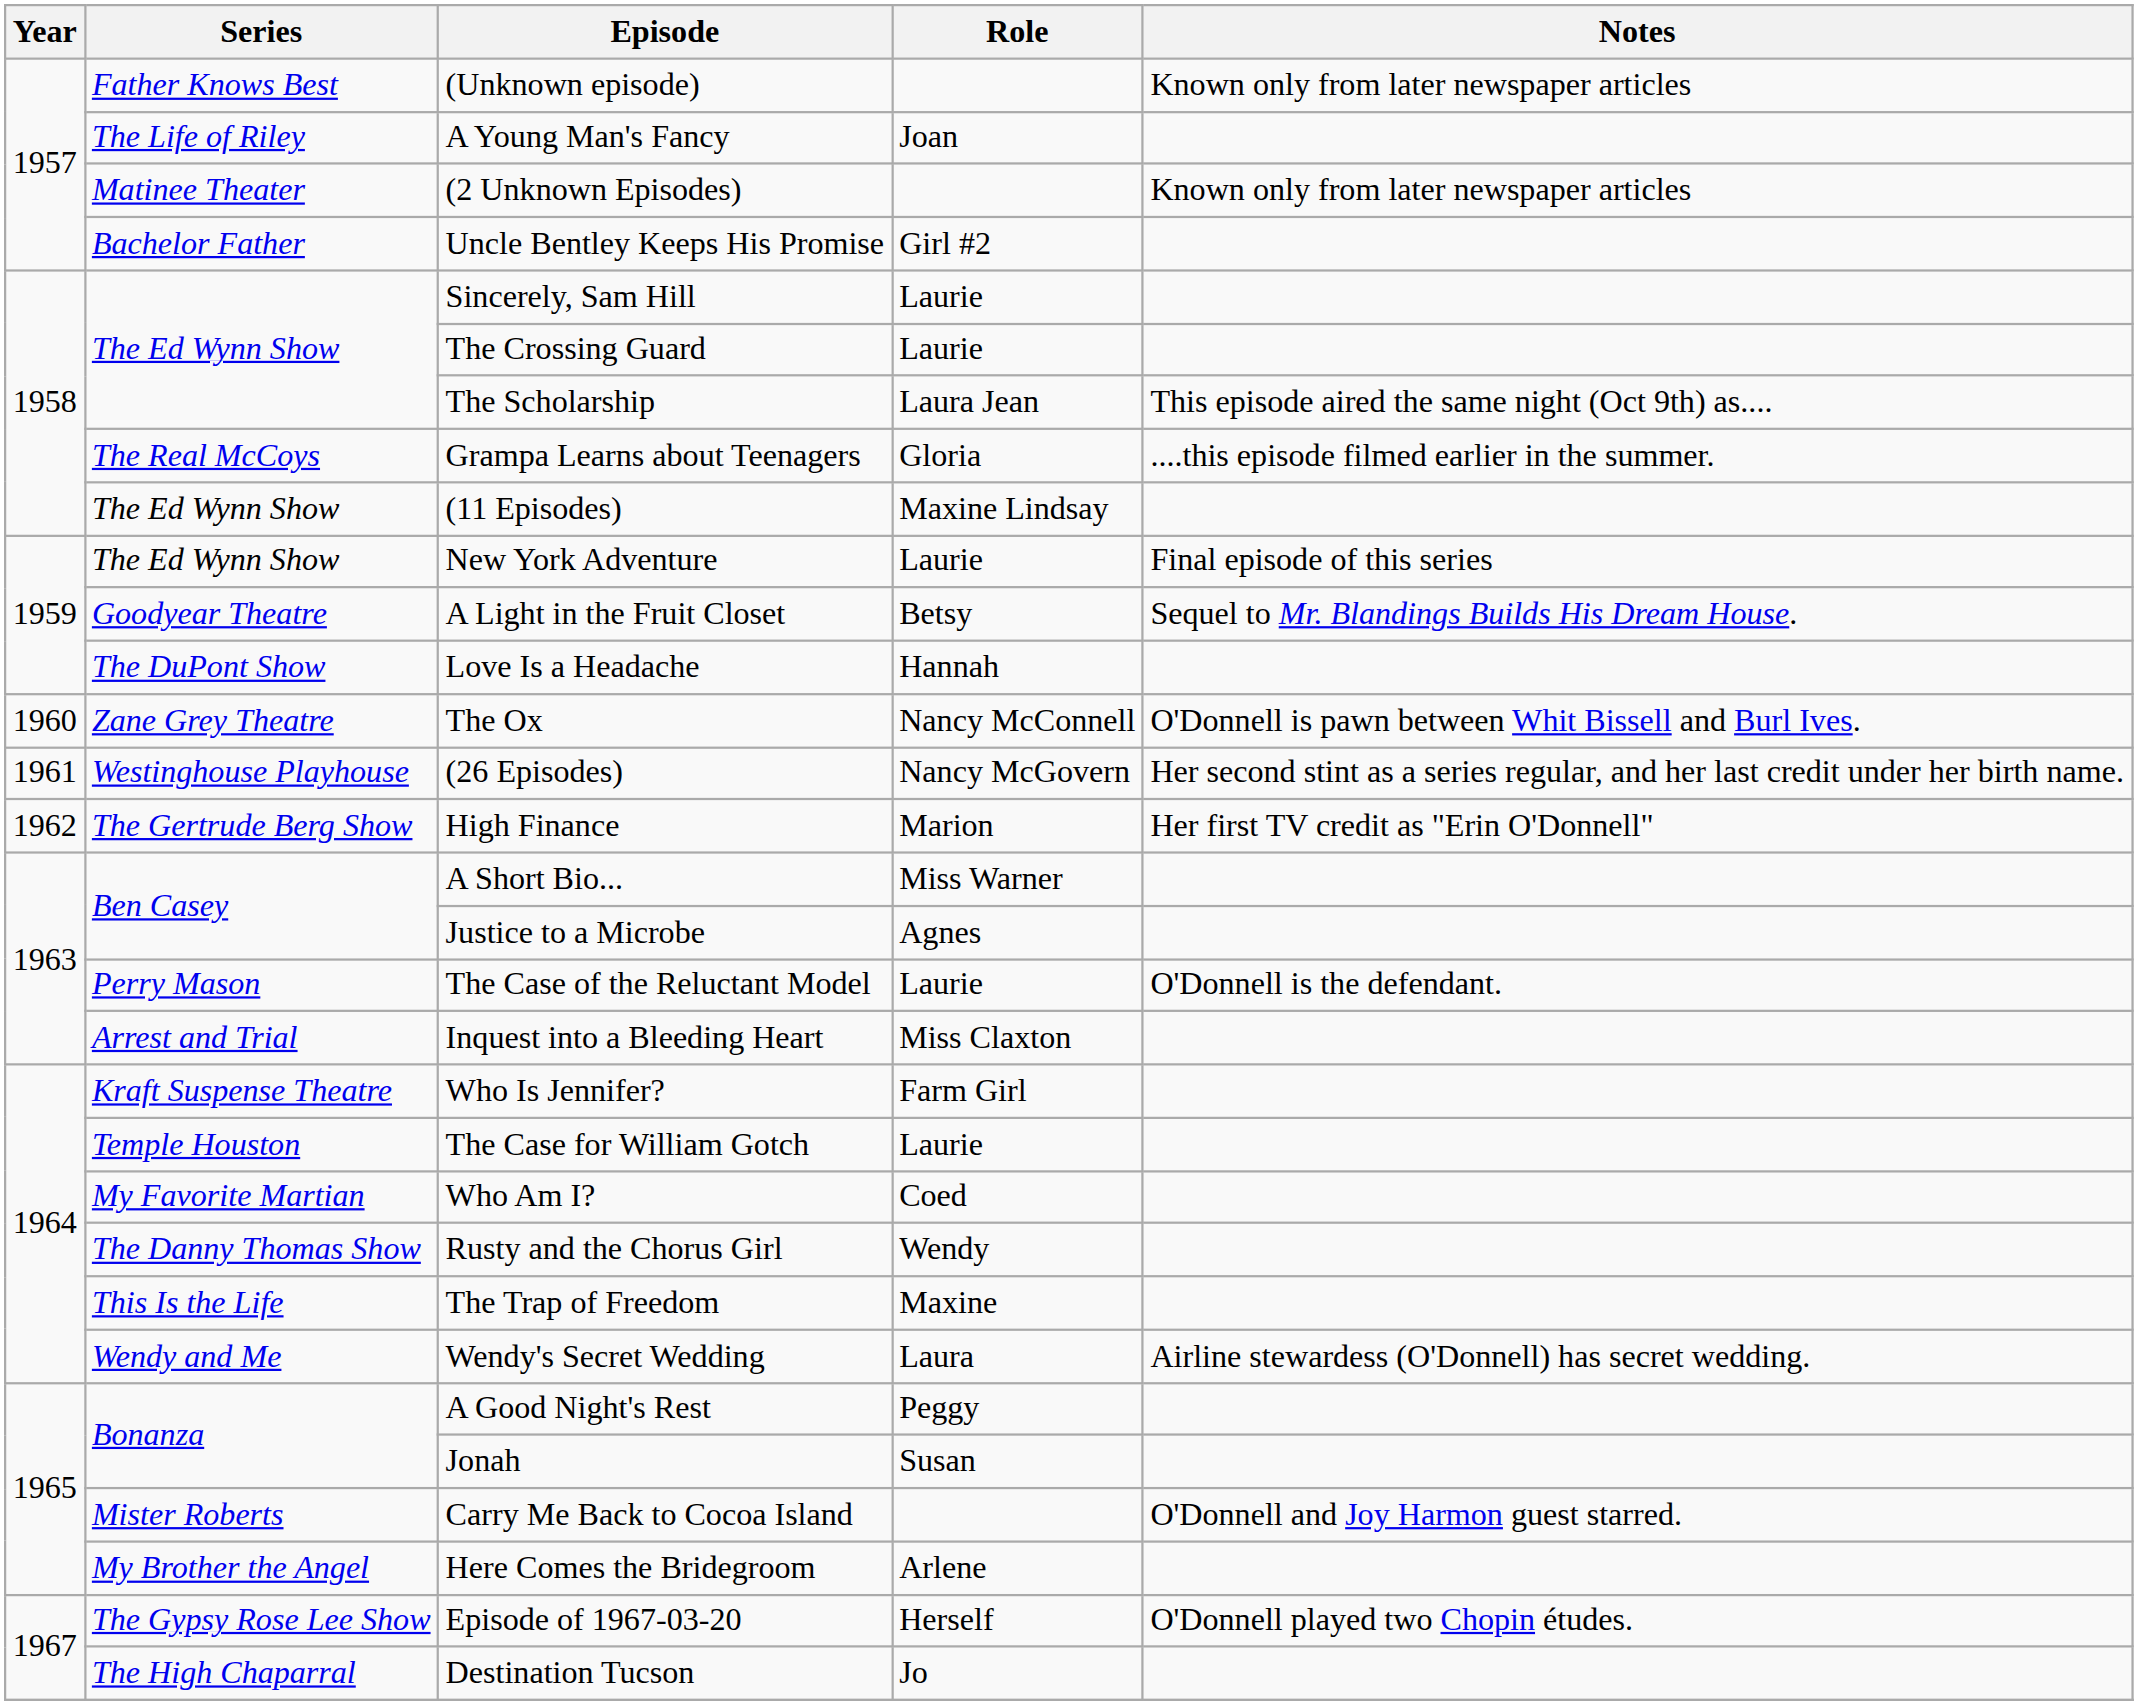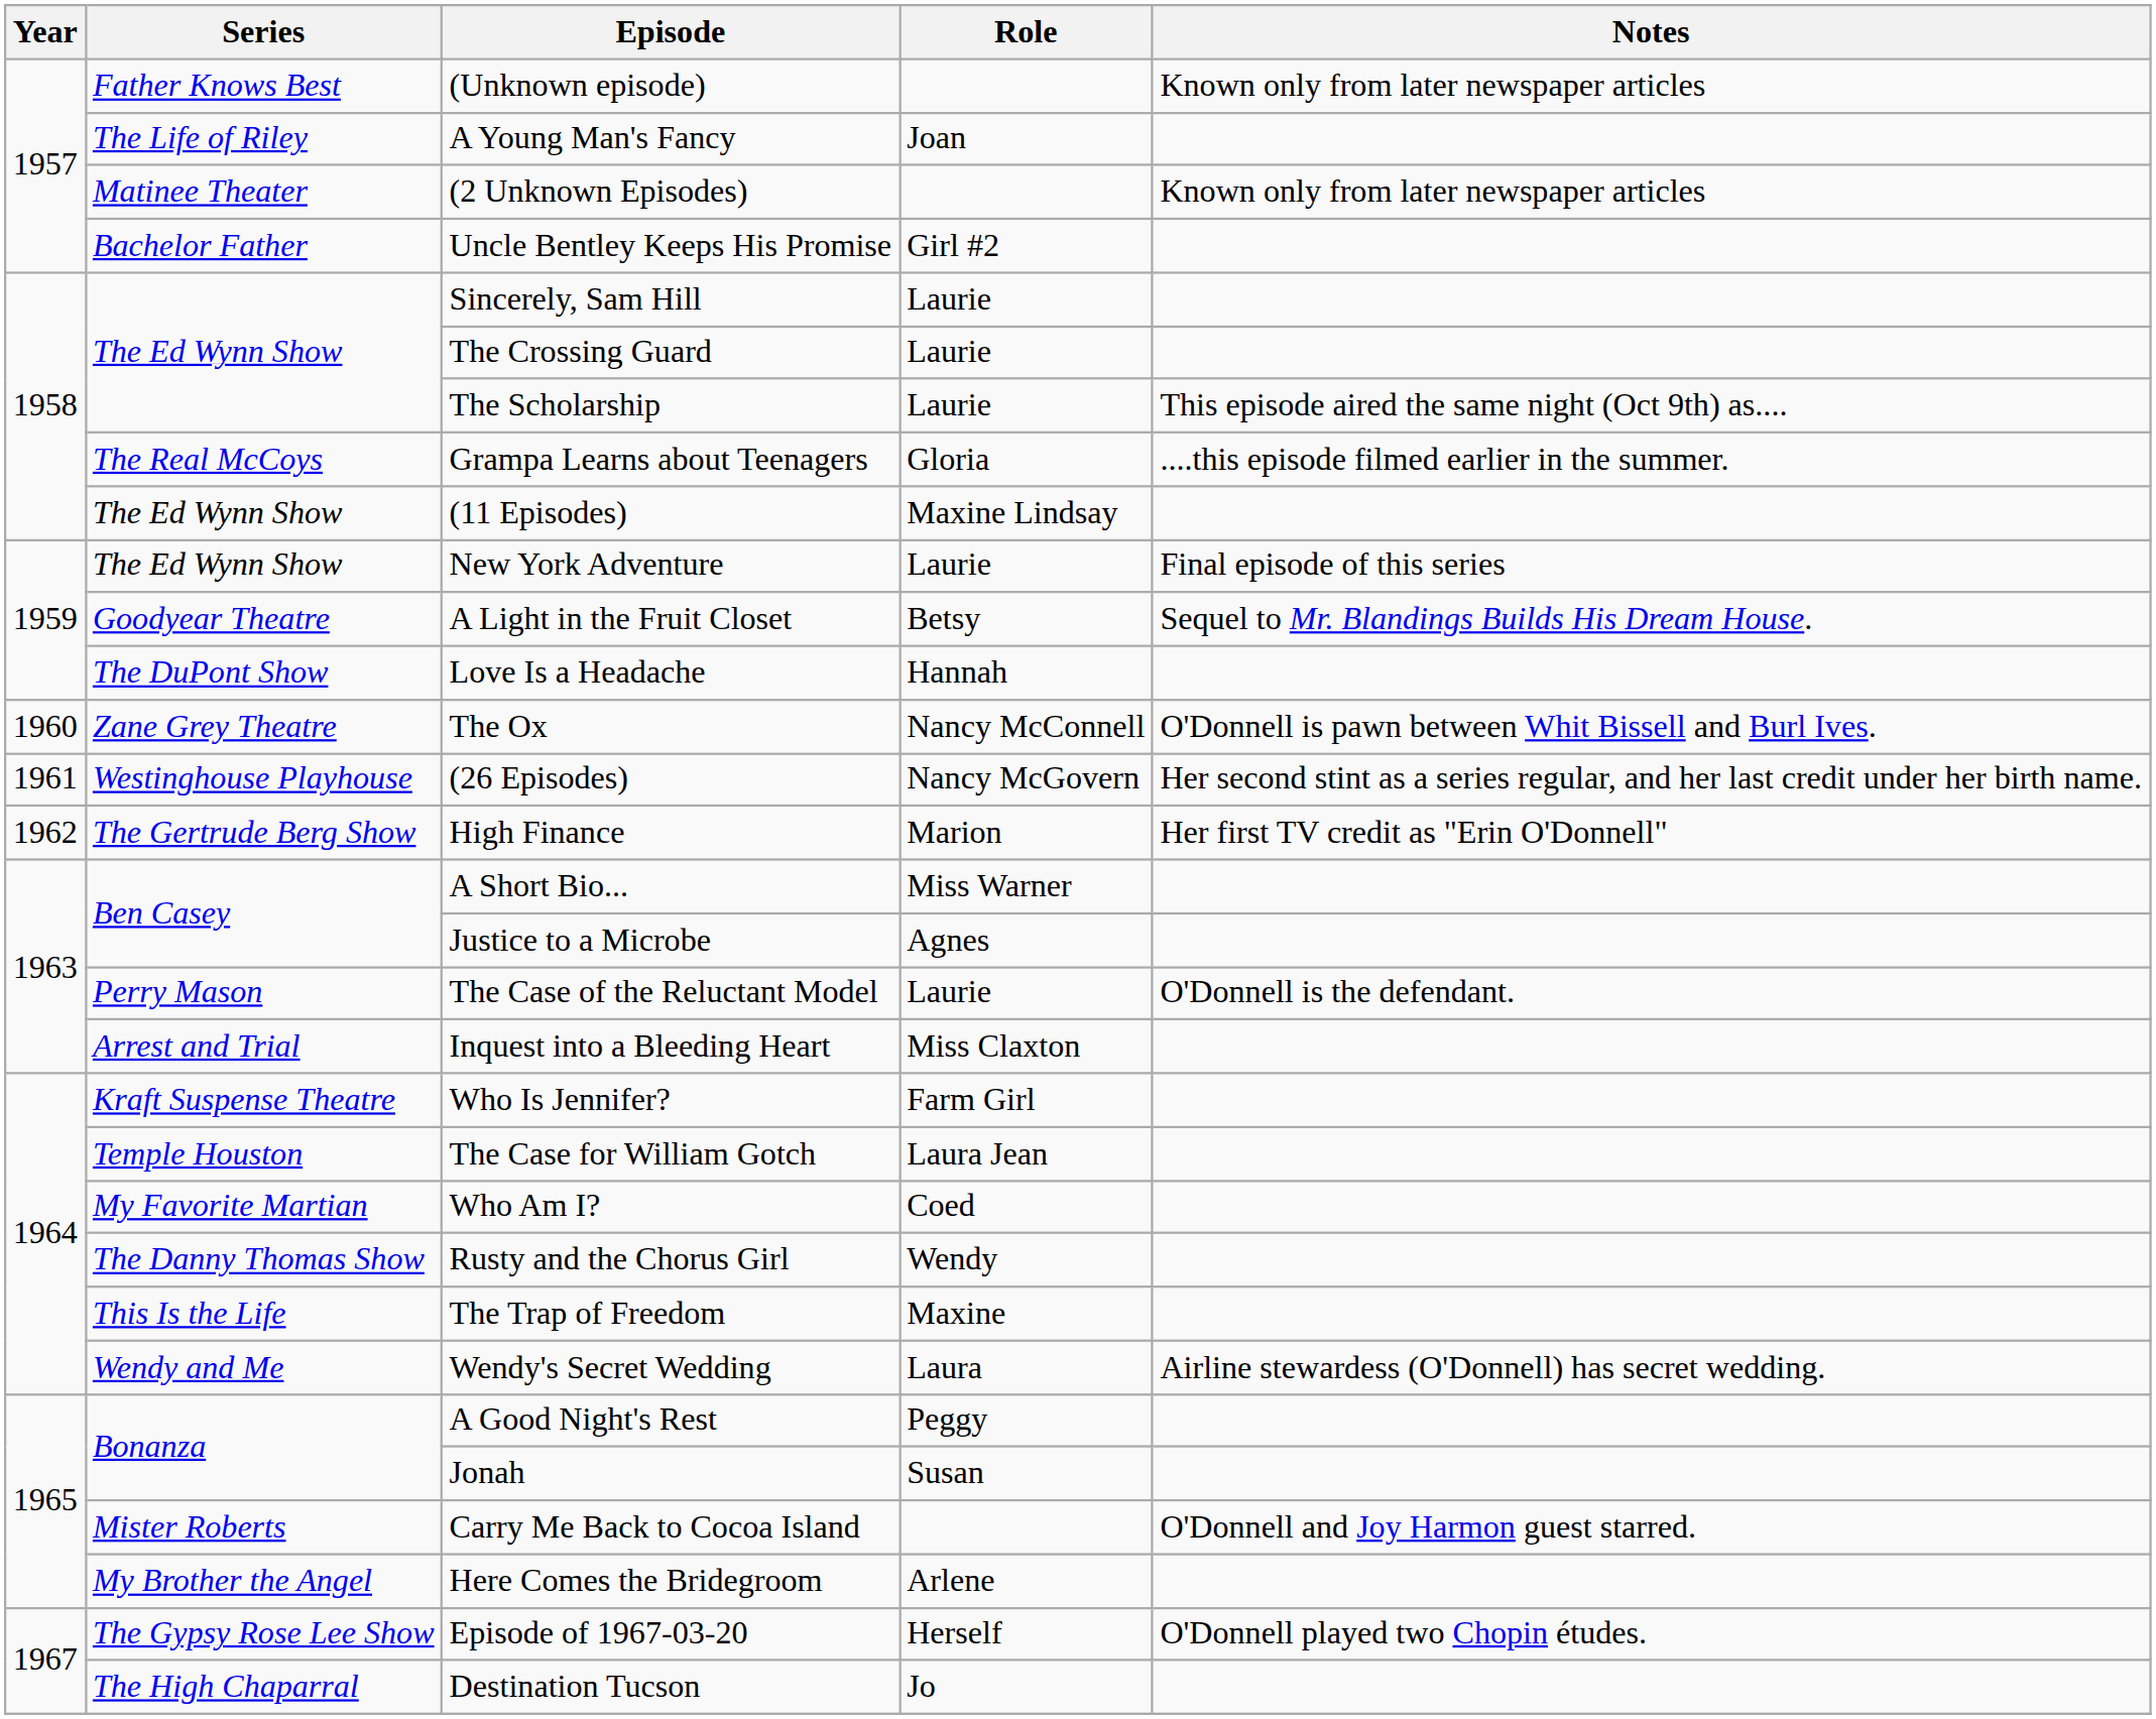The Scholarship | Role: Laura Jean -> Laurie
The Case for William Gotch | Role: Laurie -> Laura Jean
